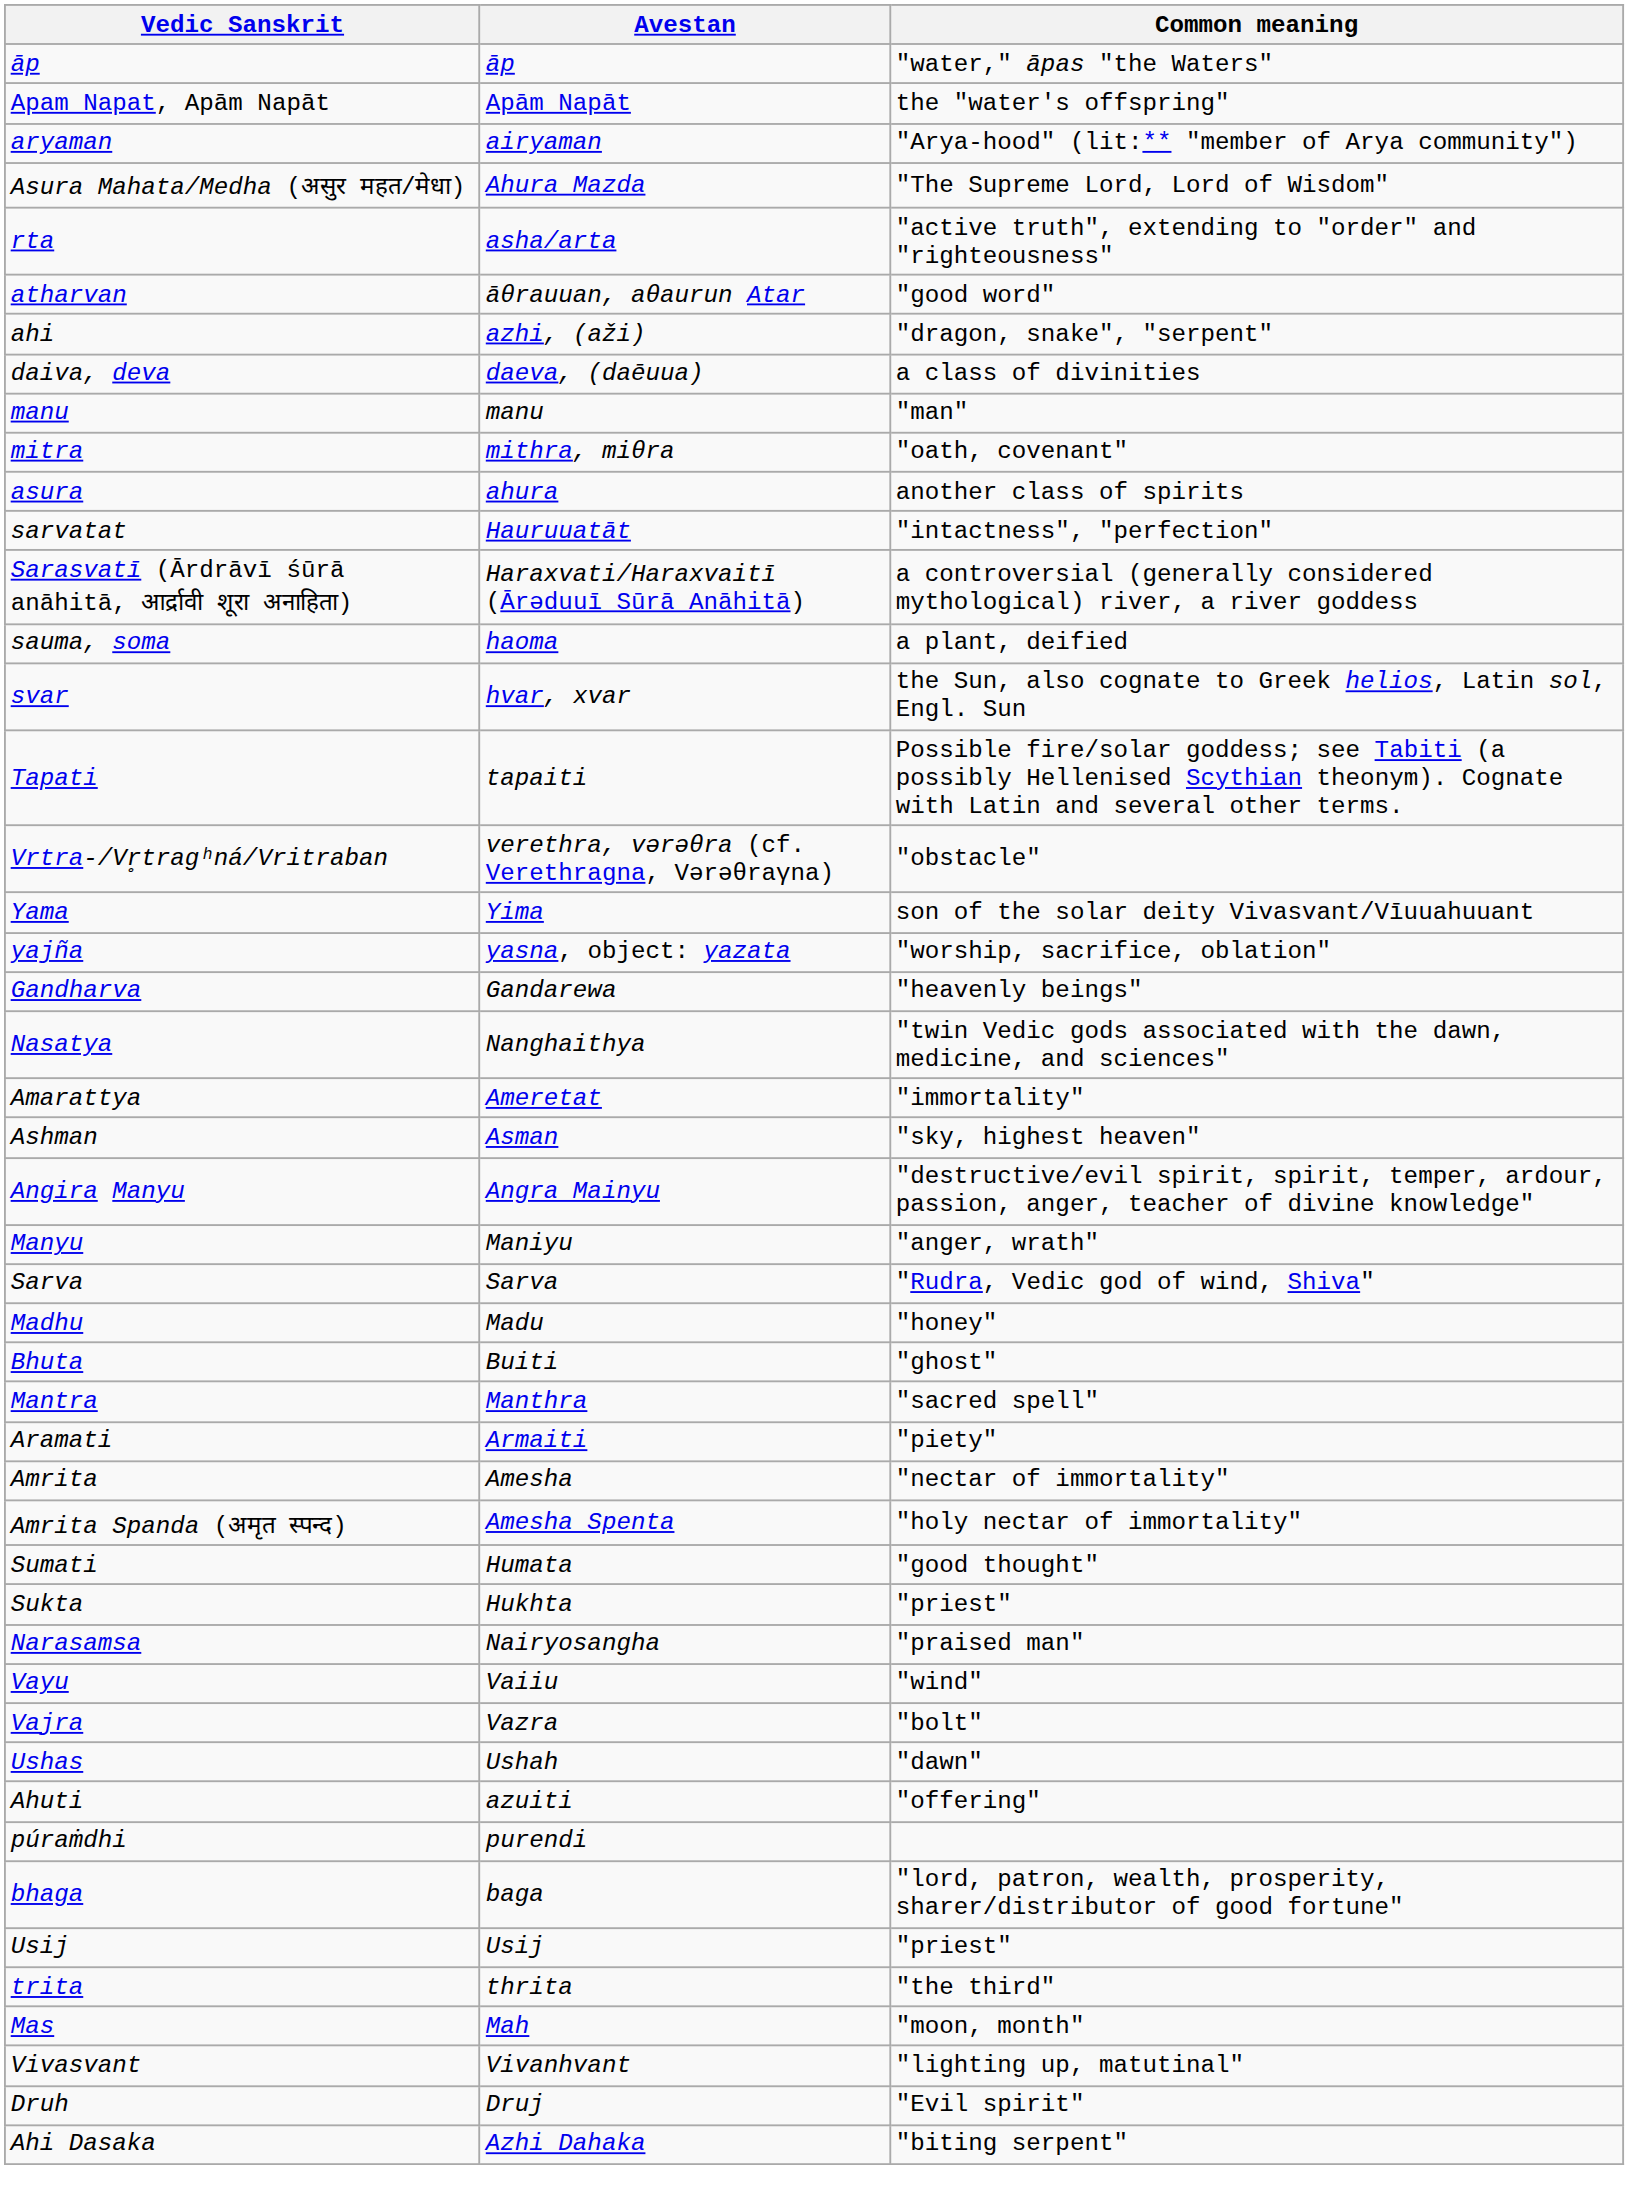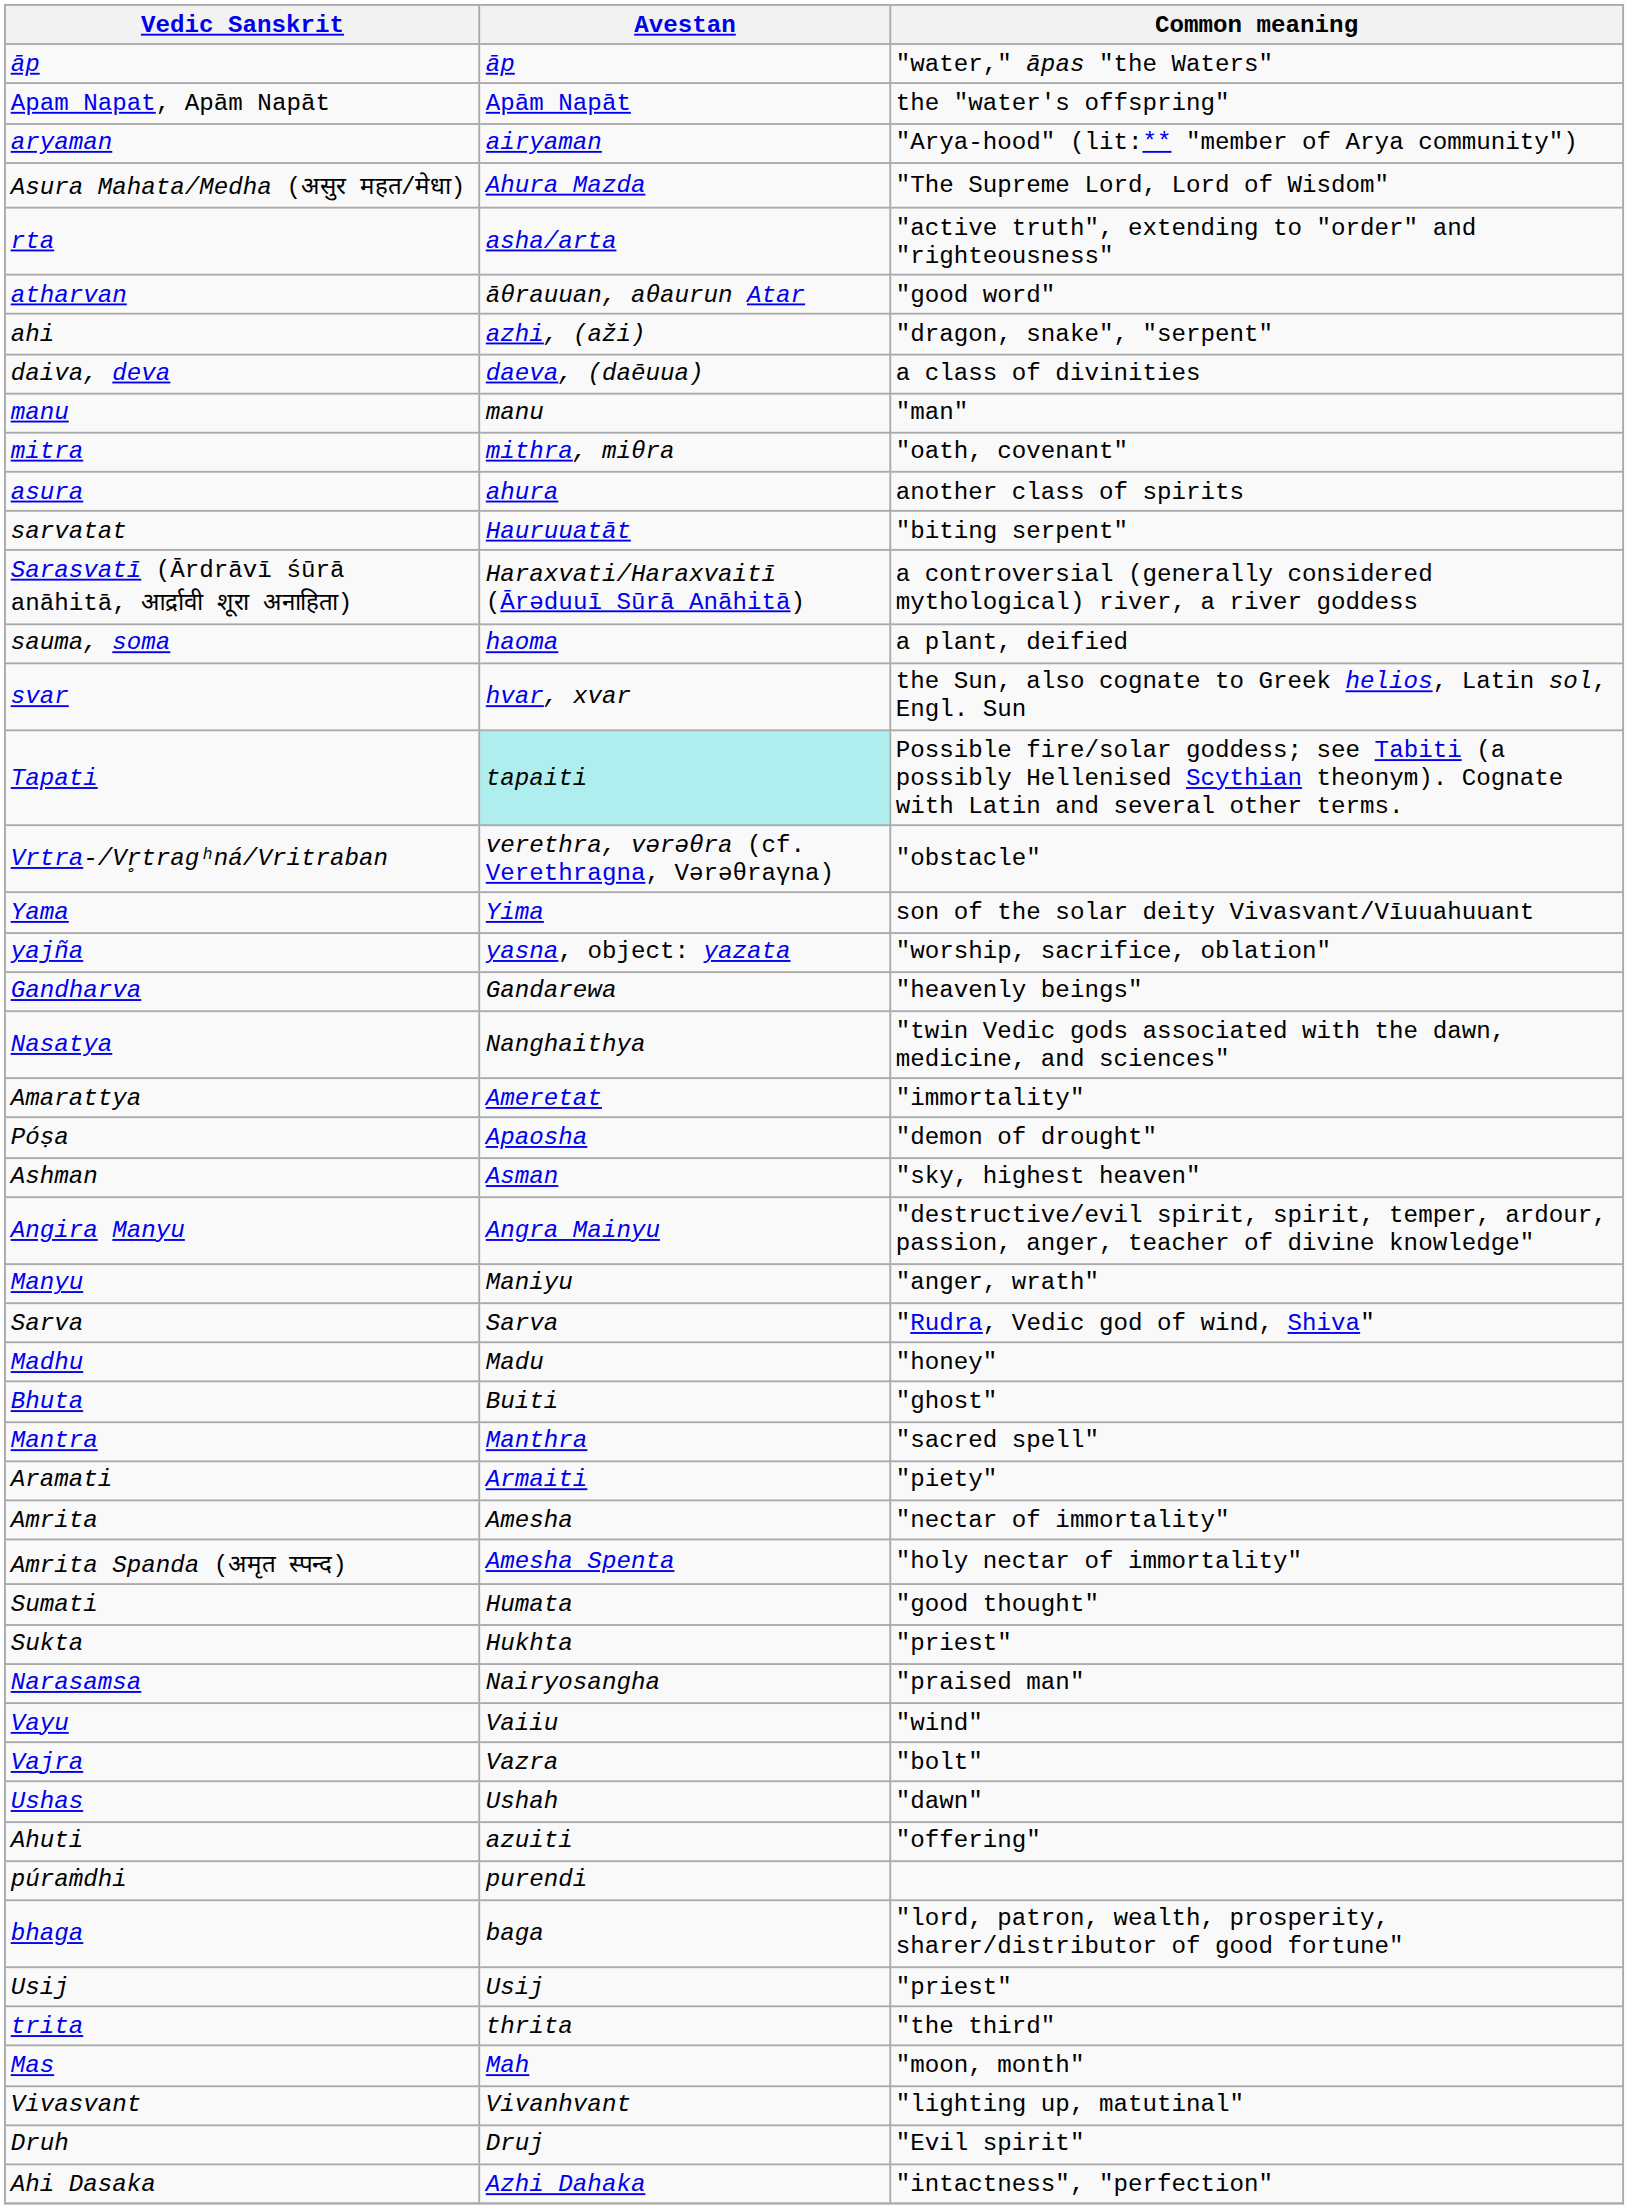sarvatat | Common meaning: "intactness", "perfection" -> "biting serpent"
Tapati | Avestan: no background -> paleturquoise background
+ row: Póṣa | Apaosha | "demon of drought"
Ahi Dasaka | Common meaning: "biting serpent" -> "intactness", "perfection"
